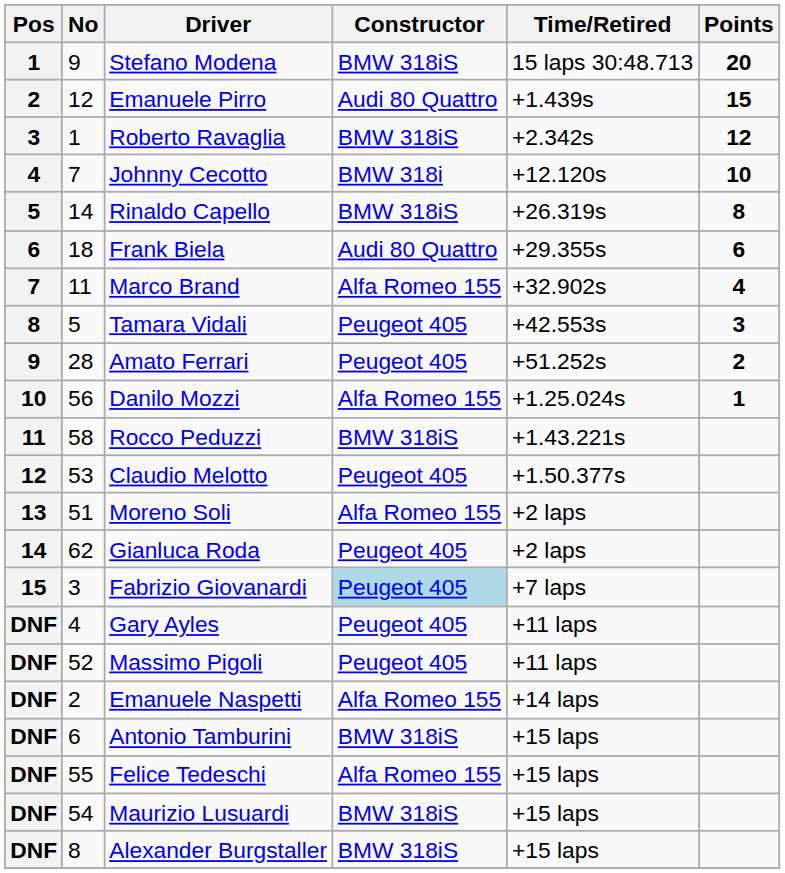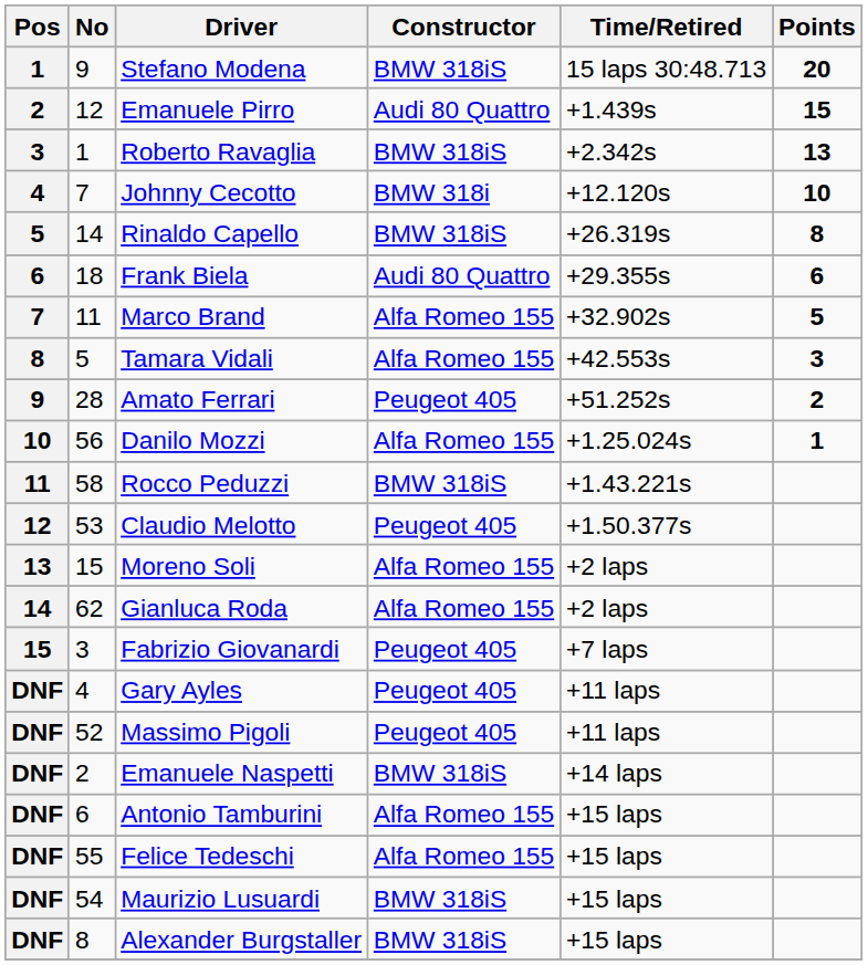Roberto Ravaglia | Points: 12 -> 13
Marco Brand | Points: 4 -> 5
Tamara Vidali | Constructor: Peugeot 405 -> Alfa Romeo 155
Moreno Soli | No: 51 -> 15
Gianluca Roda | Constructor: Peugeot 405 -> Alfa Romeo 155
Fabrizio Giovanardi | Constructor: lightblue background -> no background
Emanuele Naspetti | Constructor: Alfa Romeo 155 -> BMW 318iS
Antonio Tamburini | Constructor: BMW 318iS -> Alfa Romeo 155
